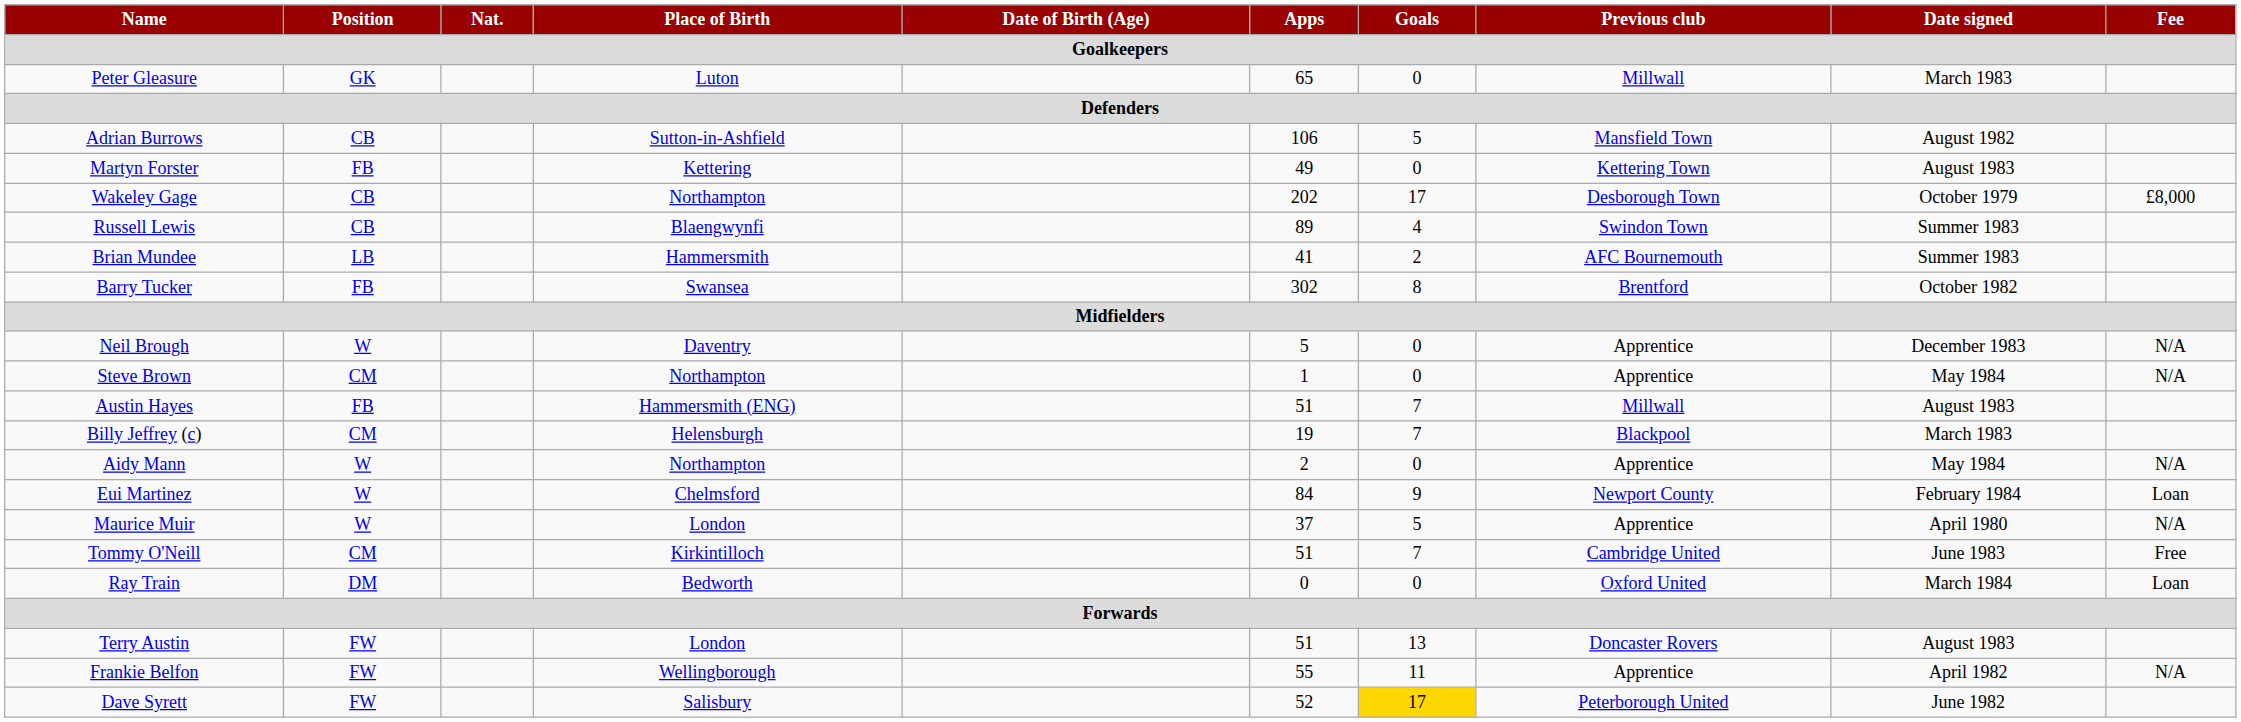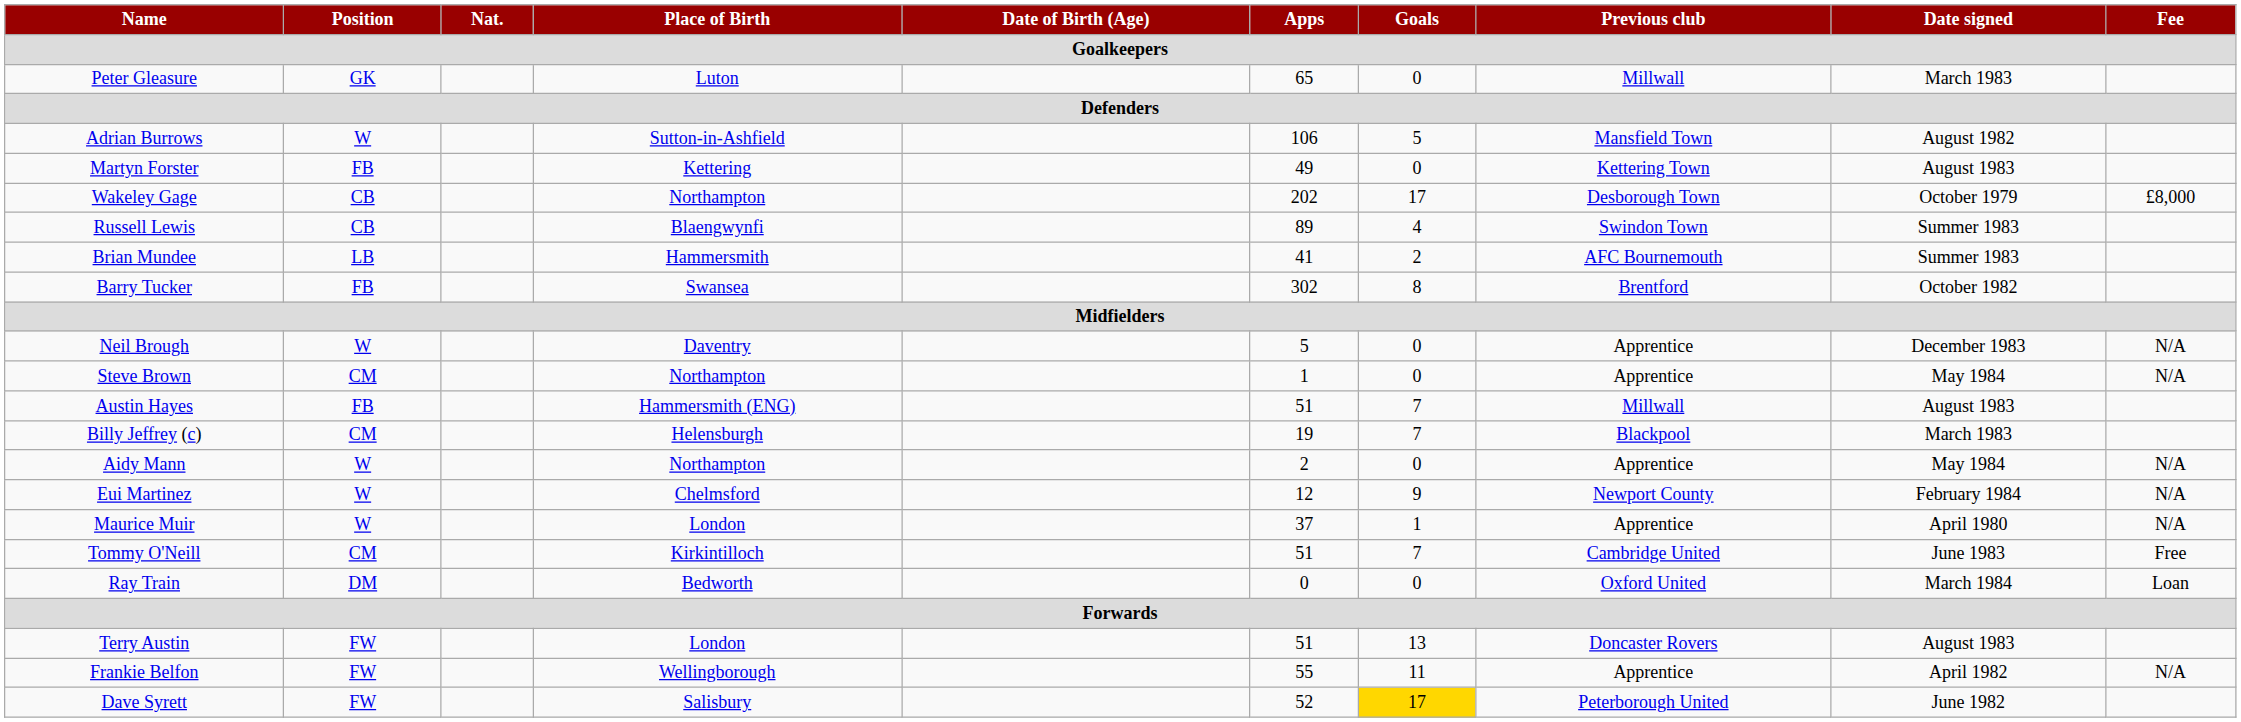Adrian Burrows | Position: CB -> W
Eui Martinez | Apps: 84 -> 12
Eui Martinez | Fee: Loan -> N/A
Maurice Muir | Goals: 5 -> 1
